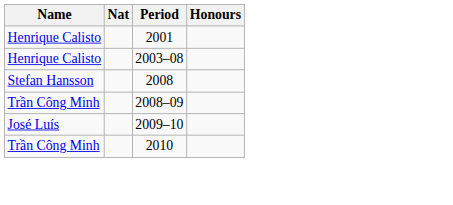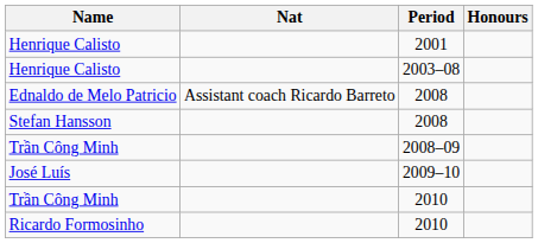+ row: Ednaldo de Melo Patricio | Assistant coach Ricardo Barreto | 2008
+ row: Ricardo Formosinho | 2010
